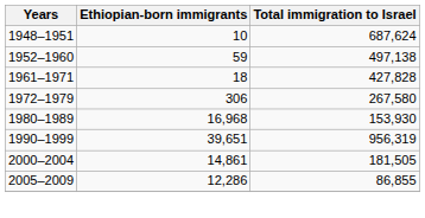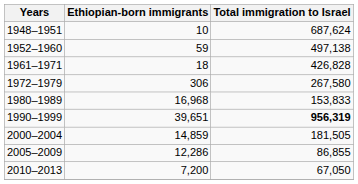1961–1971 | Total immigration to Israel: 427,828 -> 426,828
1980–1989 | Total immigration to Israel: 153,930 -> 153,833
1990–1999 | Total immigration to Israel: normal -> bold
2000–2004 | Ethiopian-born immigrants: 14,861 -> 14,859
+ row: 2010–2013 | 7,200 | 67,050
